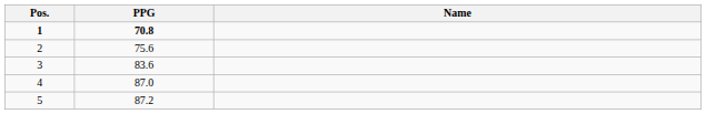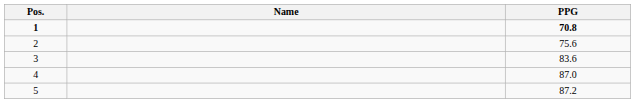columns swapped: Name <-> PPG
